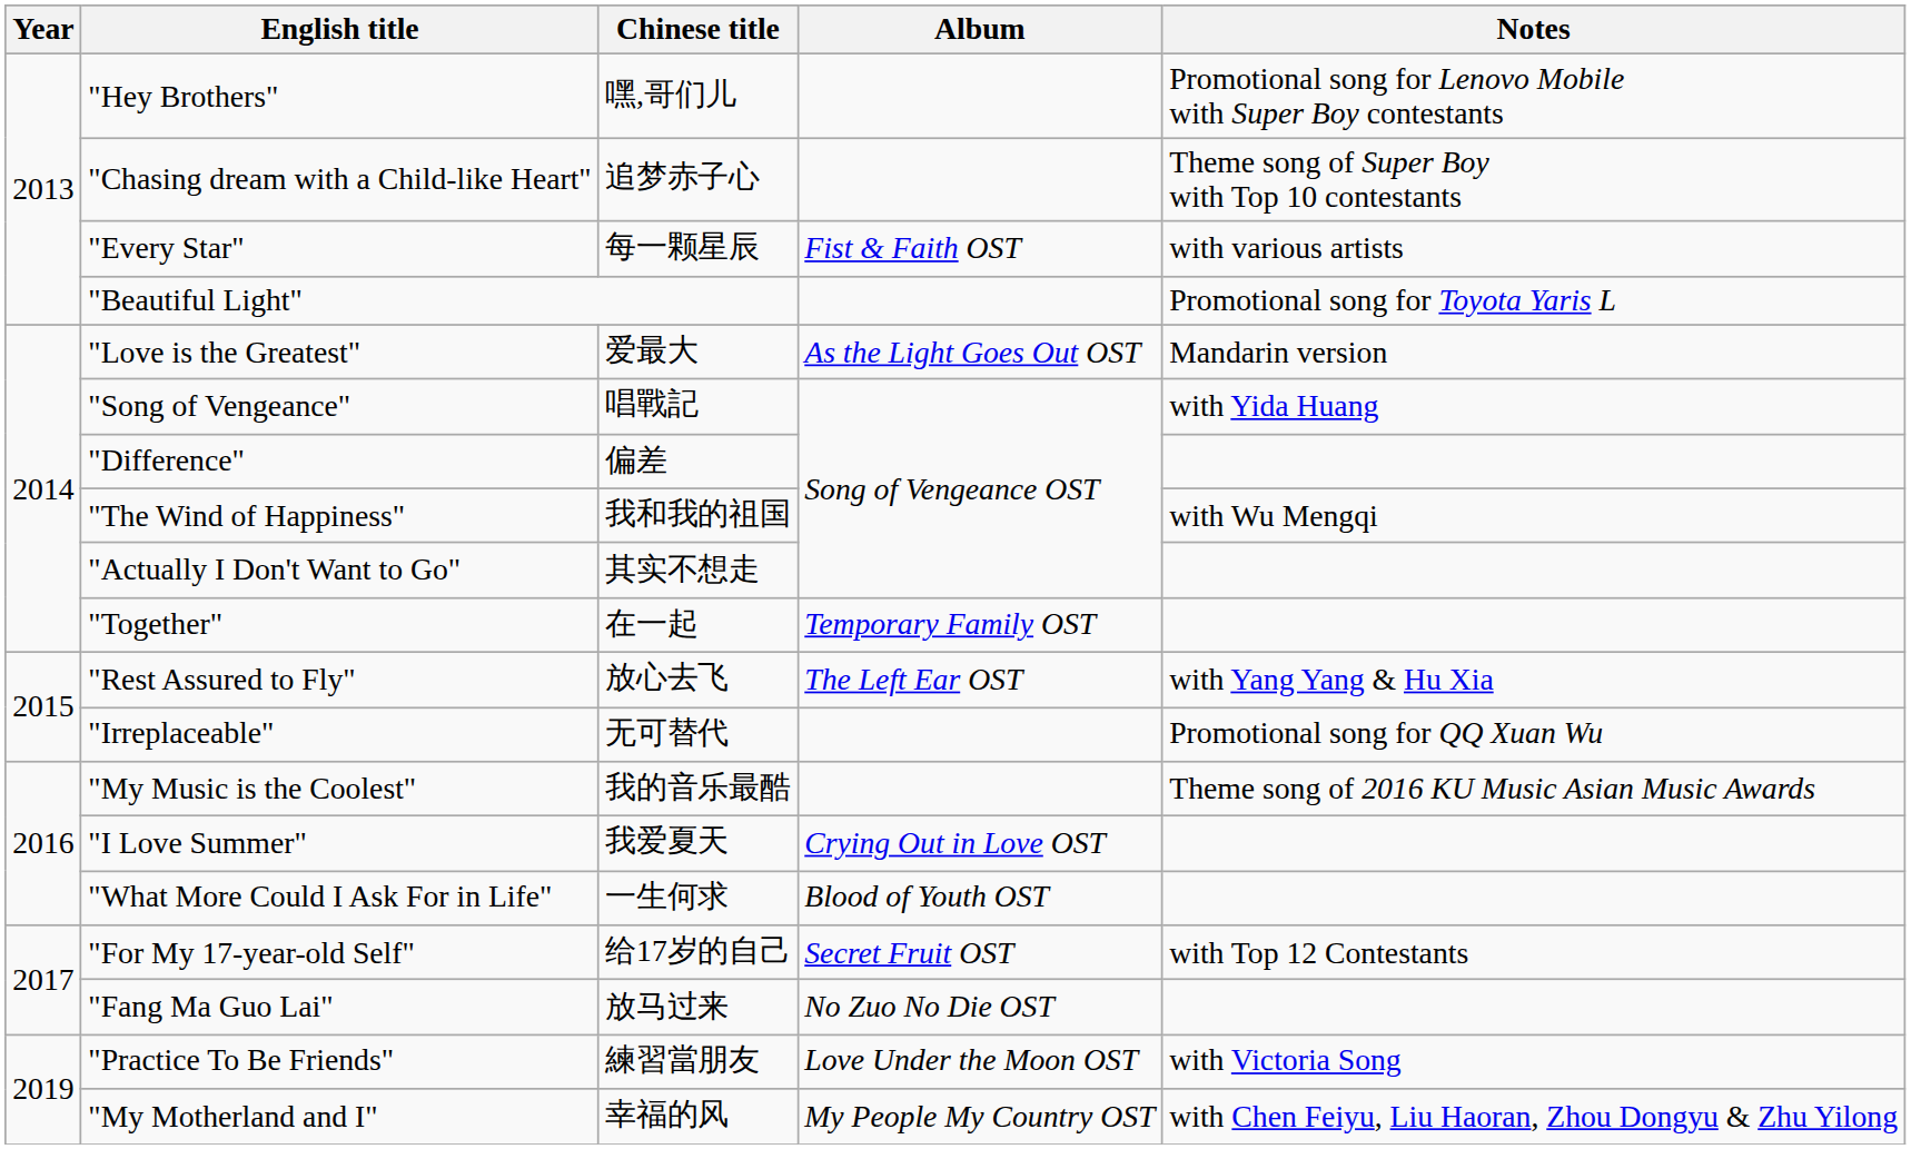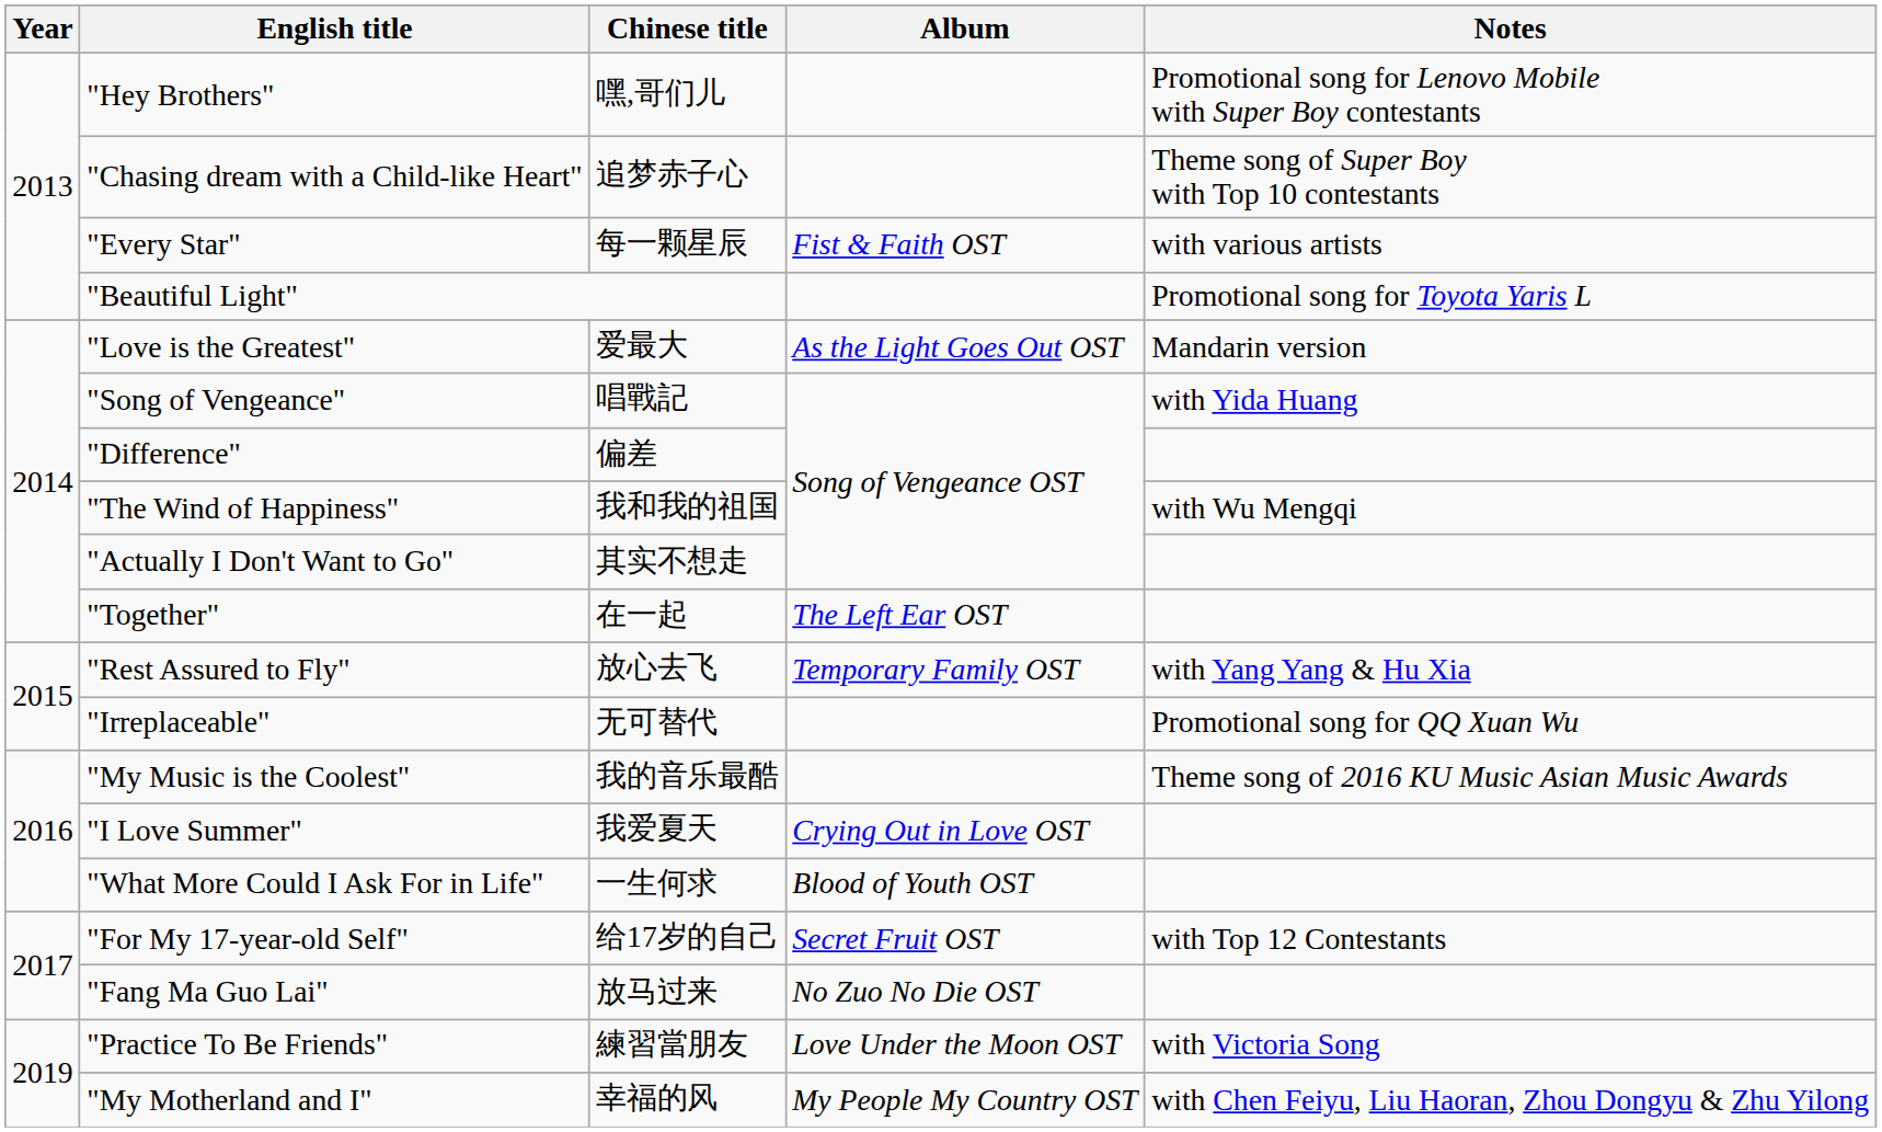"Together" | Album: Temporary Family OST -> The Left Ear OST
"Rest Assured to Fly" | Album: The Left Ear OST -> Temporary Family OST
